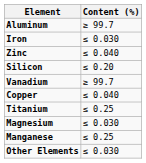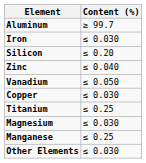rows swapped: Silicon <-> Zinc
Vanadium | Content (%): ≥ 99.7 -> ≤ 0.050
Copper | Content (%): ≤ 0.040 -> ≤ 0.030
